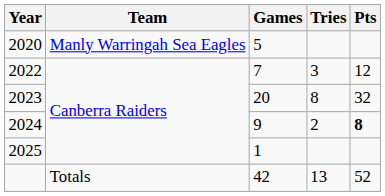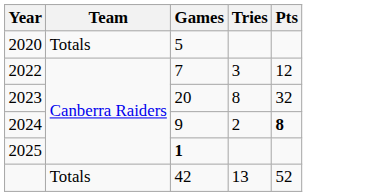2020 | Team: Manly Warringah Sea Eagles -> Totals
2025 | Games: normal -> bold
